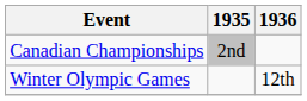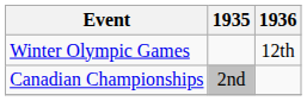rows swapped: Winter Olympic Games <-> Canadian Championships
